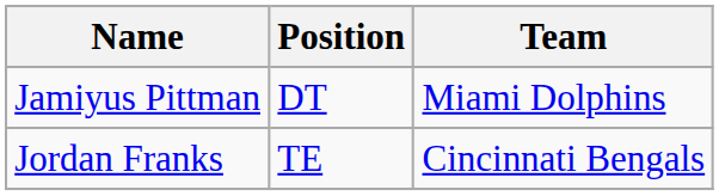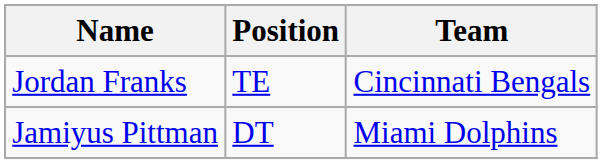rows swapped: Jordan Franks <-> Jamiyus Pittman
